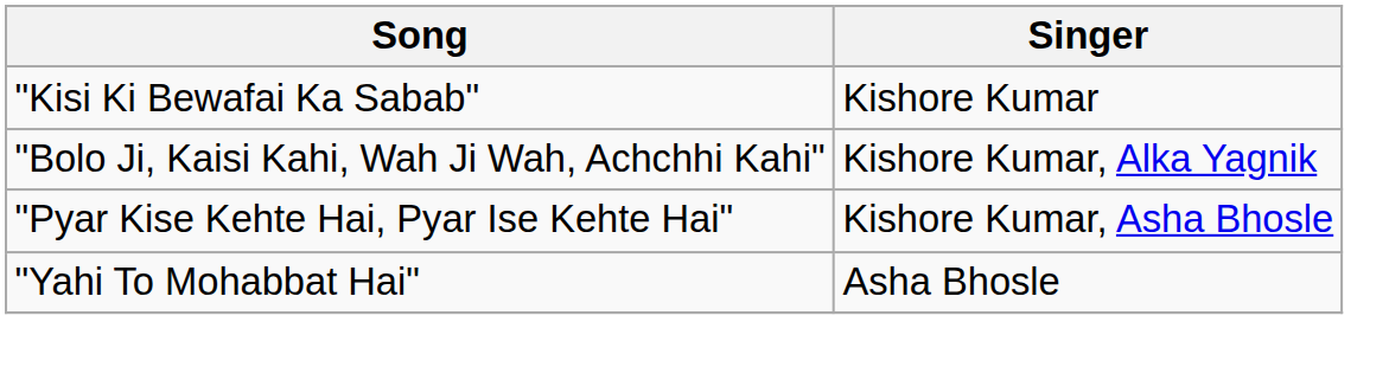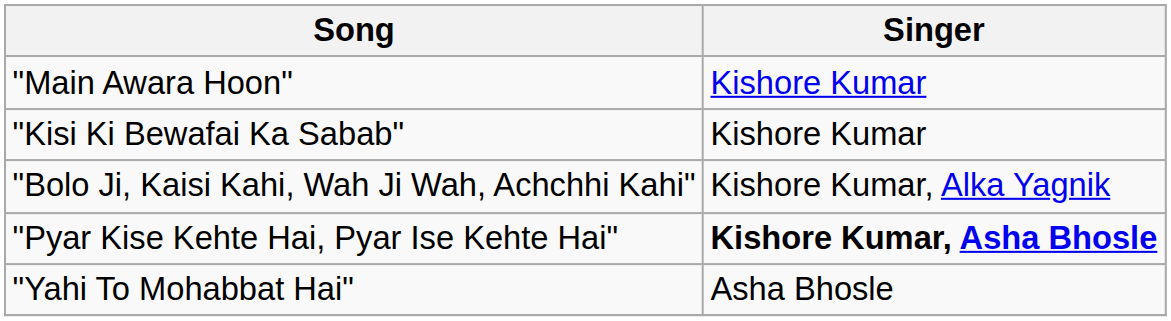+ row: "Main Awara Hoon" | Kishore Kumar
"Pyar Kise Kehte Hai, Pyar Ise Kehte Hai" | Singer: normal -> bold
